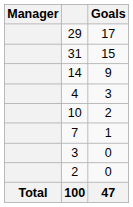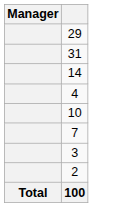- column: Goals | 17 | 15 | 9 | 3 | 2 | 1 | 0 | 0 | 47
